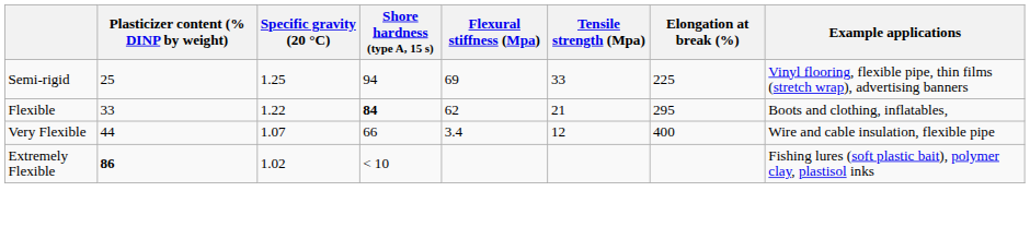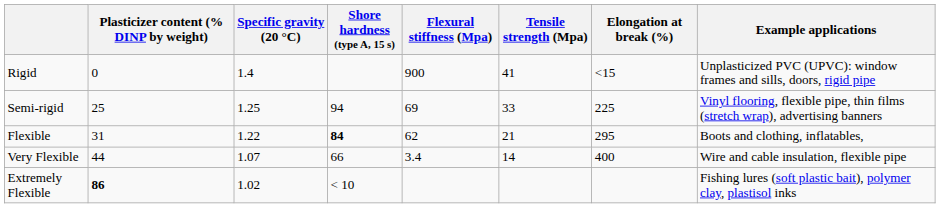+ row: Rigid | 0 | 1.4 | 900 | 41 | <15 | Unplasticized PVC (UPVC): window frames and sills, doors, rigid pipe
Flexible | Plasticizer content (% DINP by weight): 33 -> 31
Very Flexible | Tensile strength (Mpa): 12 -> 14
